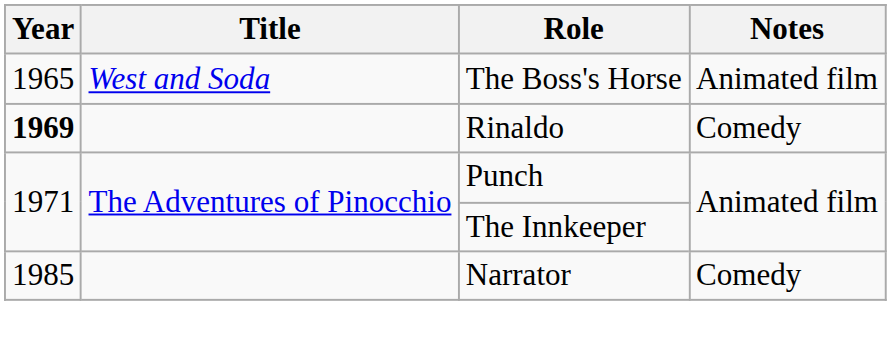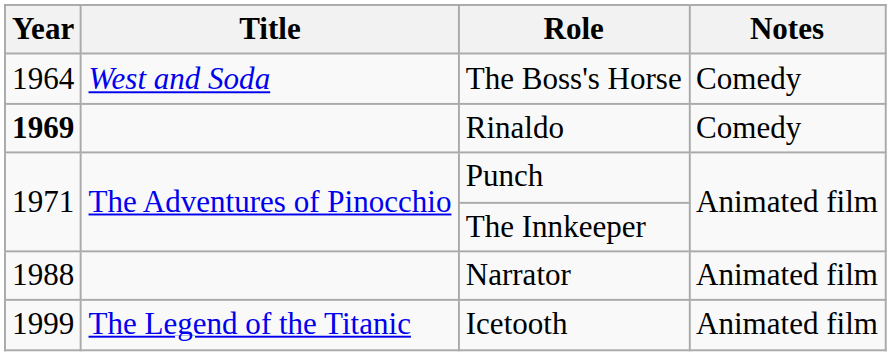The Boss's Horse | Year: 1965 -> 1964
The Boss's Horse | Notes: Animated film -> Comedy
Narrator | Year: 1985 -> 1988
Narrator | Notes: Comedy -> Animated film
+ row: 1999 | The Legend of the Titanic | Icetooth | Animated film
